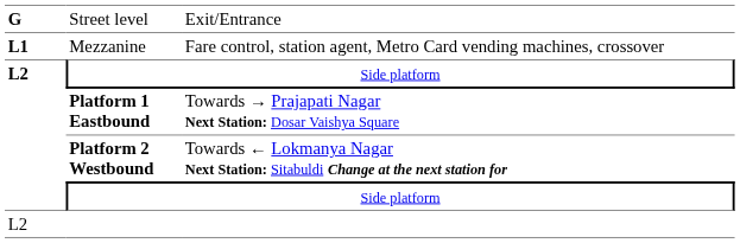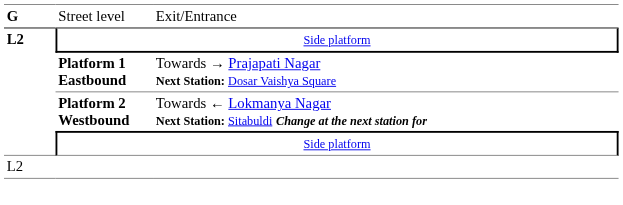- row: L1 | Mezzanine | Fare control, station agent, Metro Card vending machines, crossover
